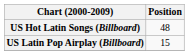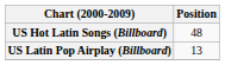US Latin Pop Airplay (Billboard) | Position: 15 -> 13
